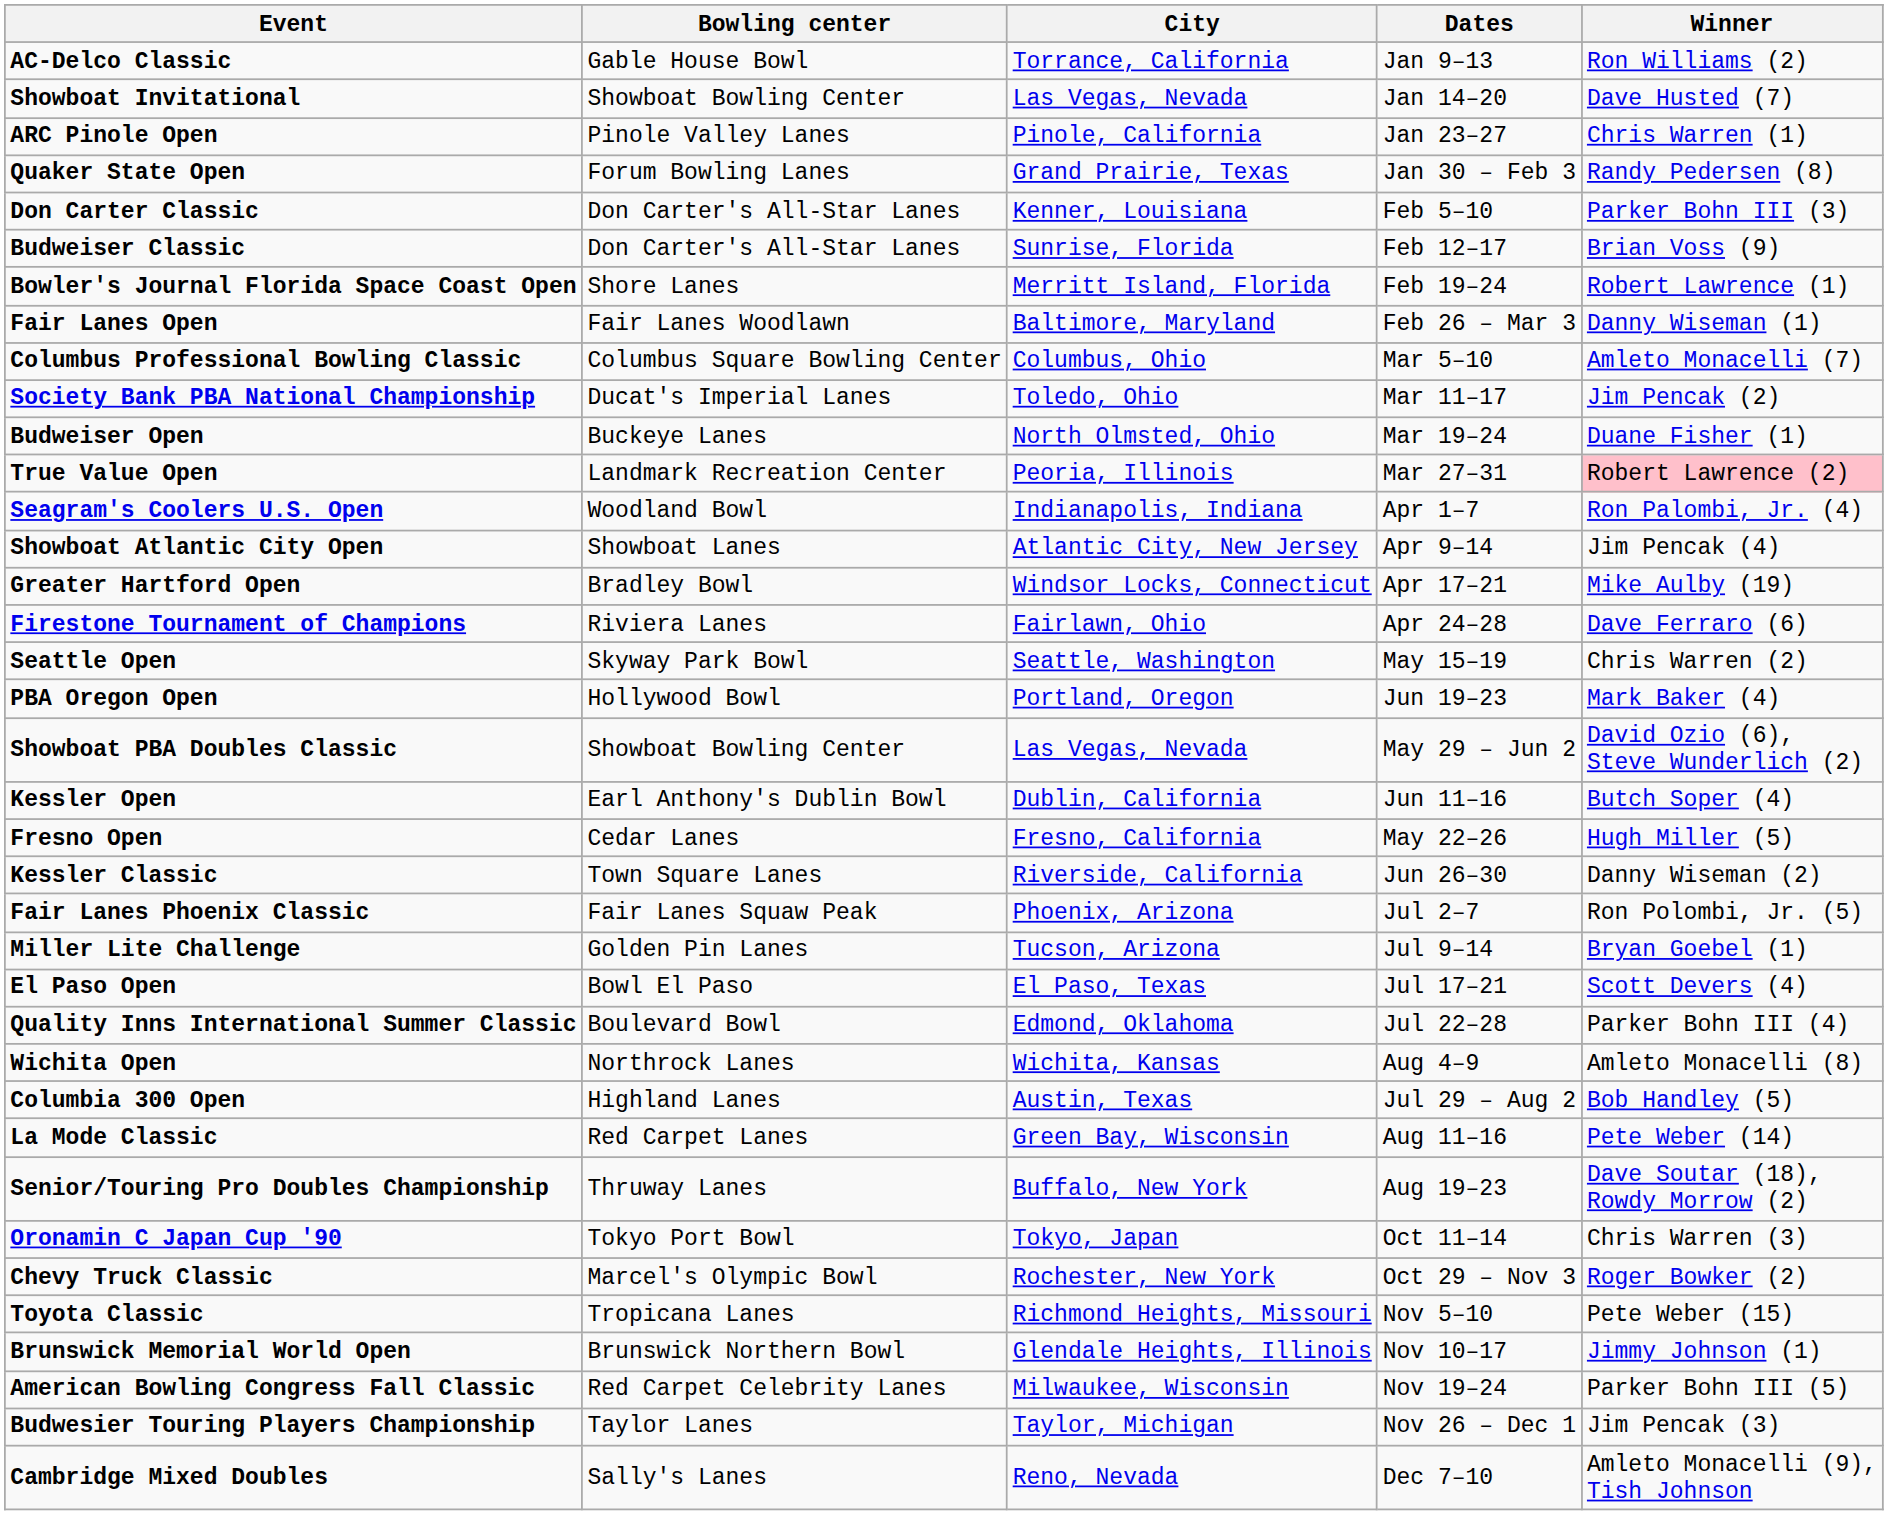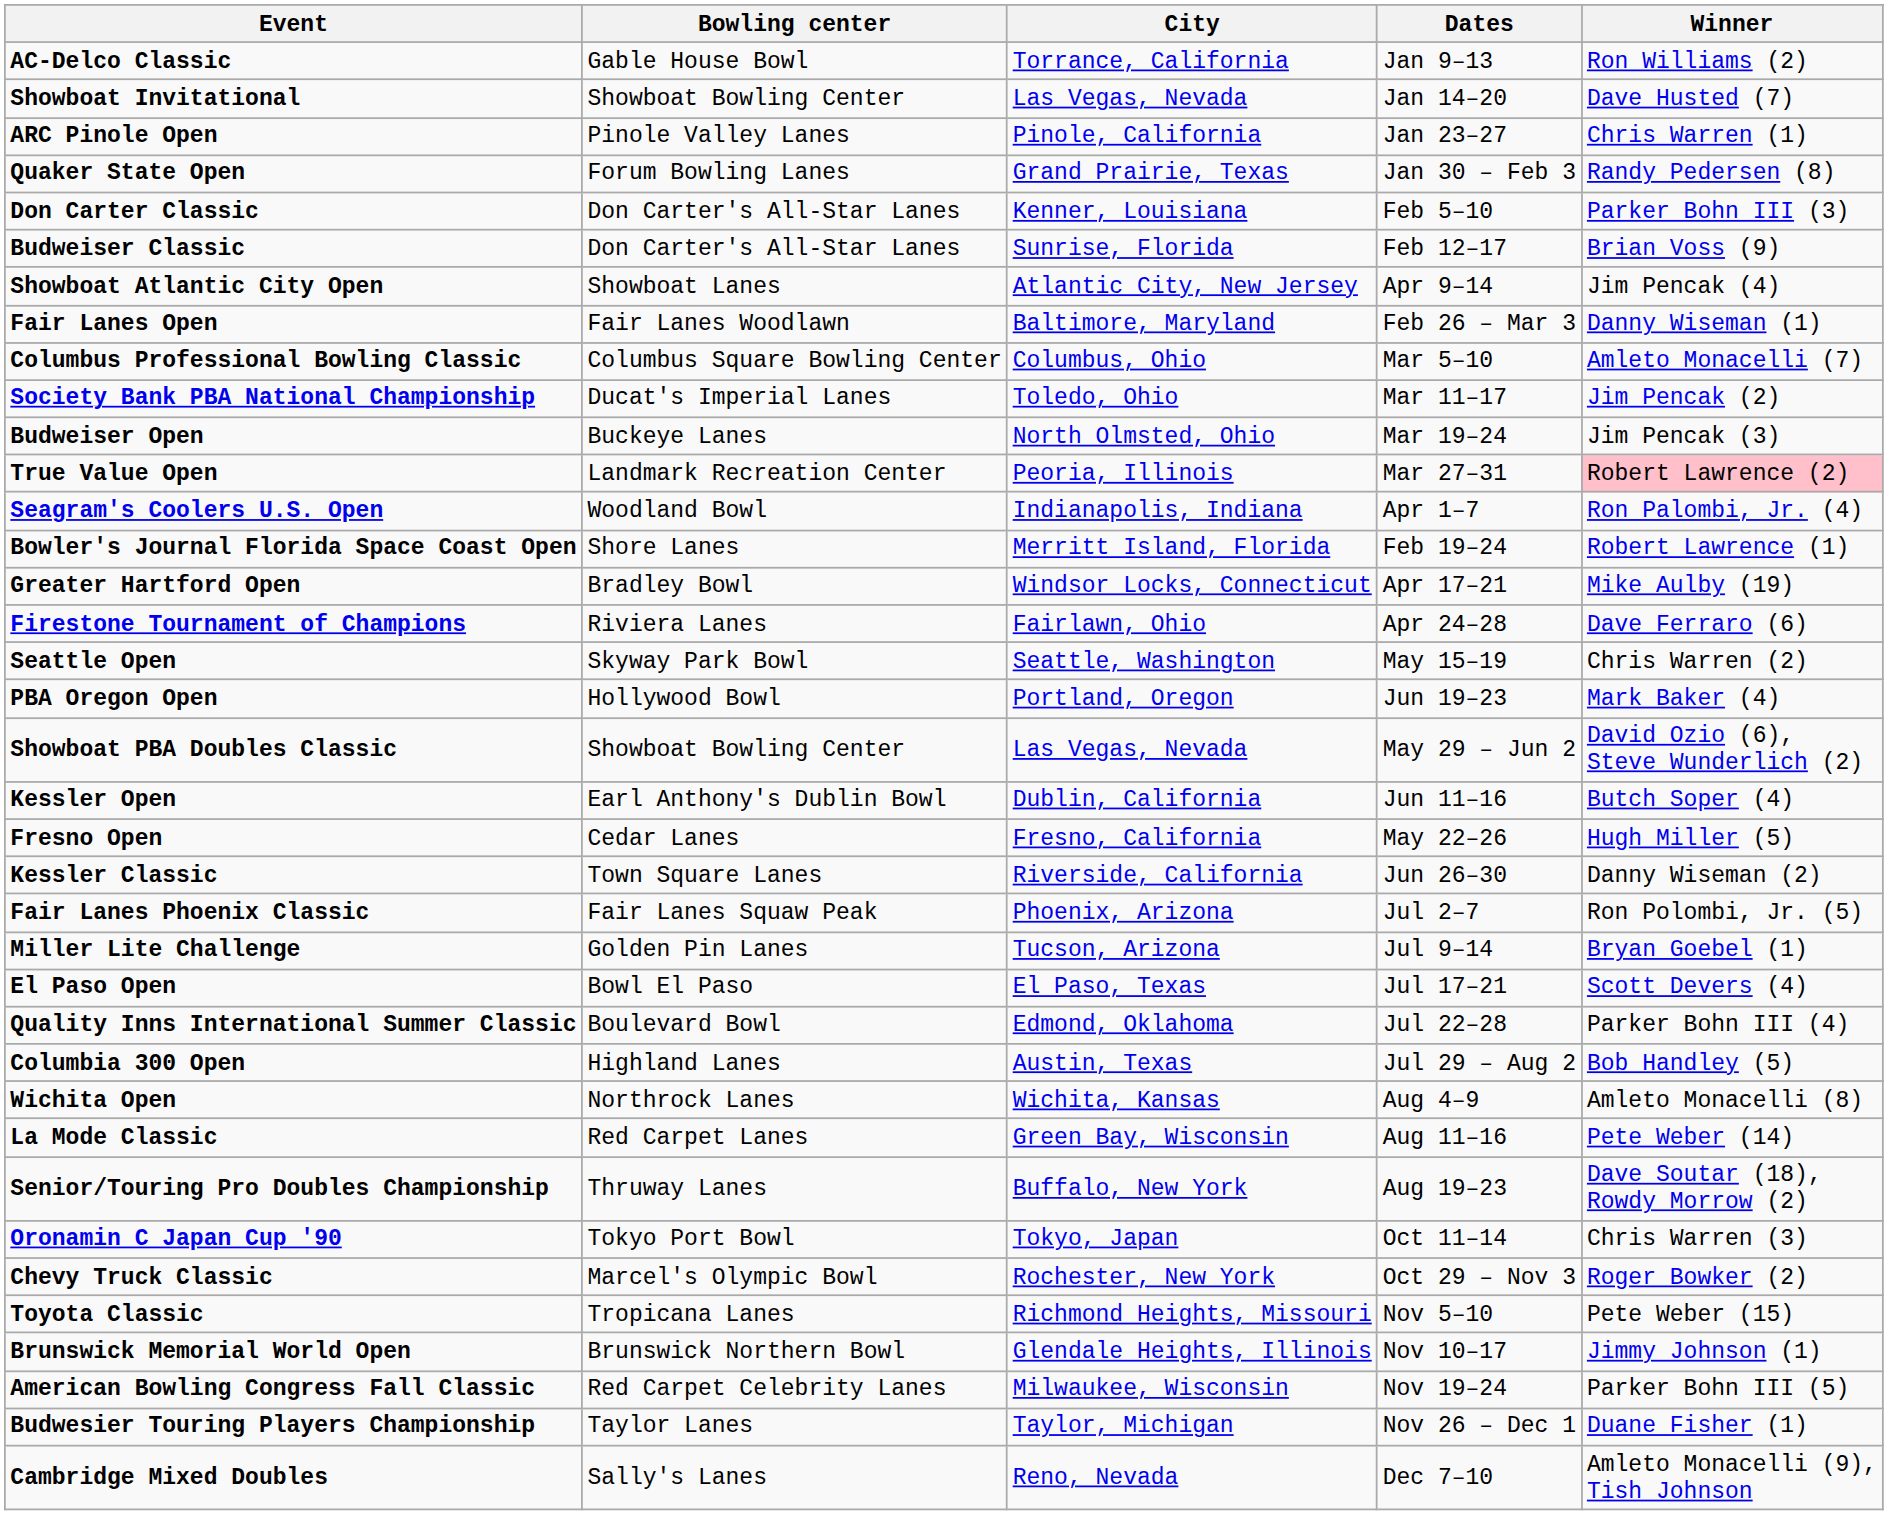rows swapped: Bowler's Journal Florida Space Coast Open <-> Showboat Atlantic City Open
Budweiser Open | Winner: Duane Fisher (1) -> Jim Pencak (3)
rows swapped: Columbia 300 Open <-> Wichita Open
Budwesier Touring Players Championship | Winner: Jim Pencak (3) -> Duane Fisher (1)
